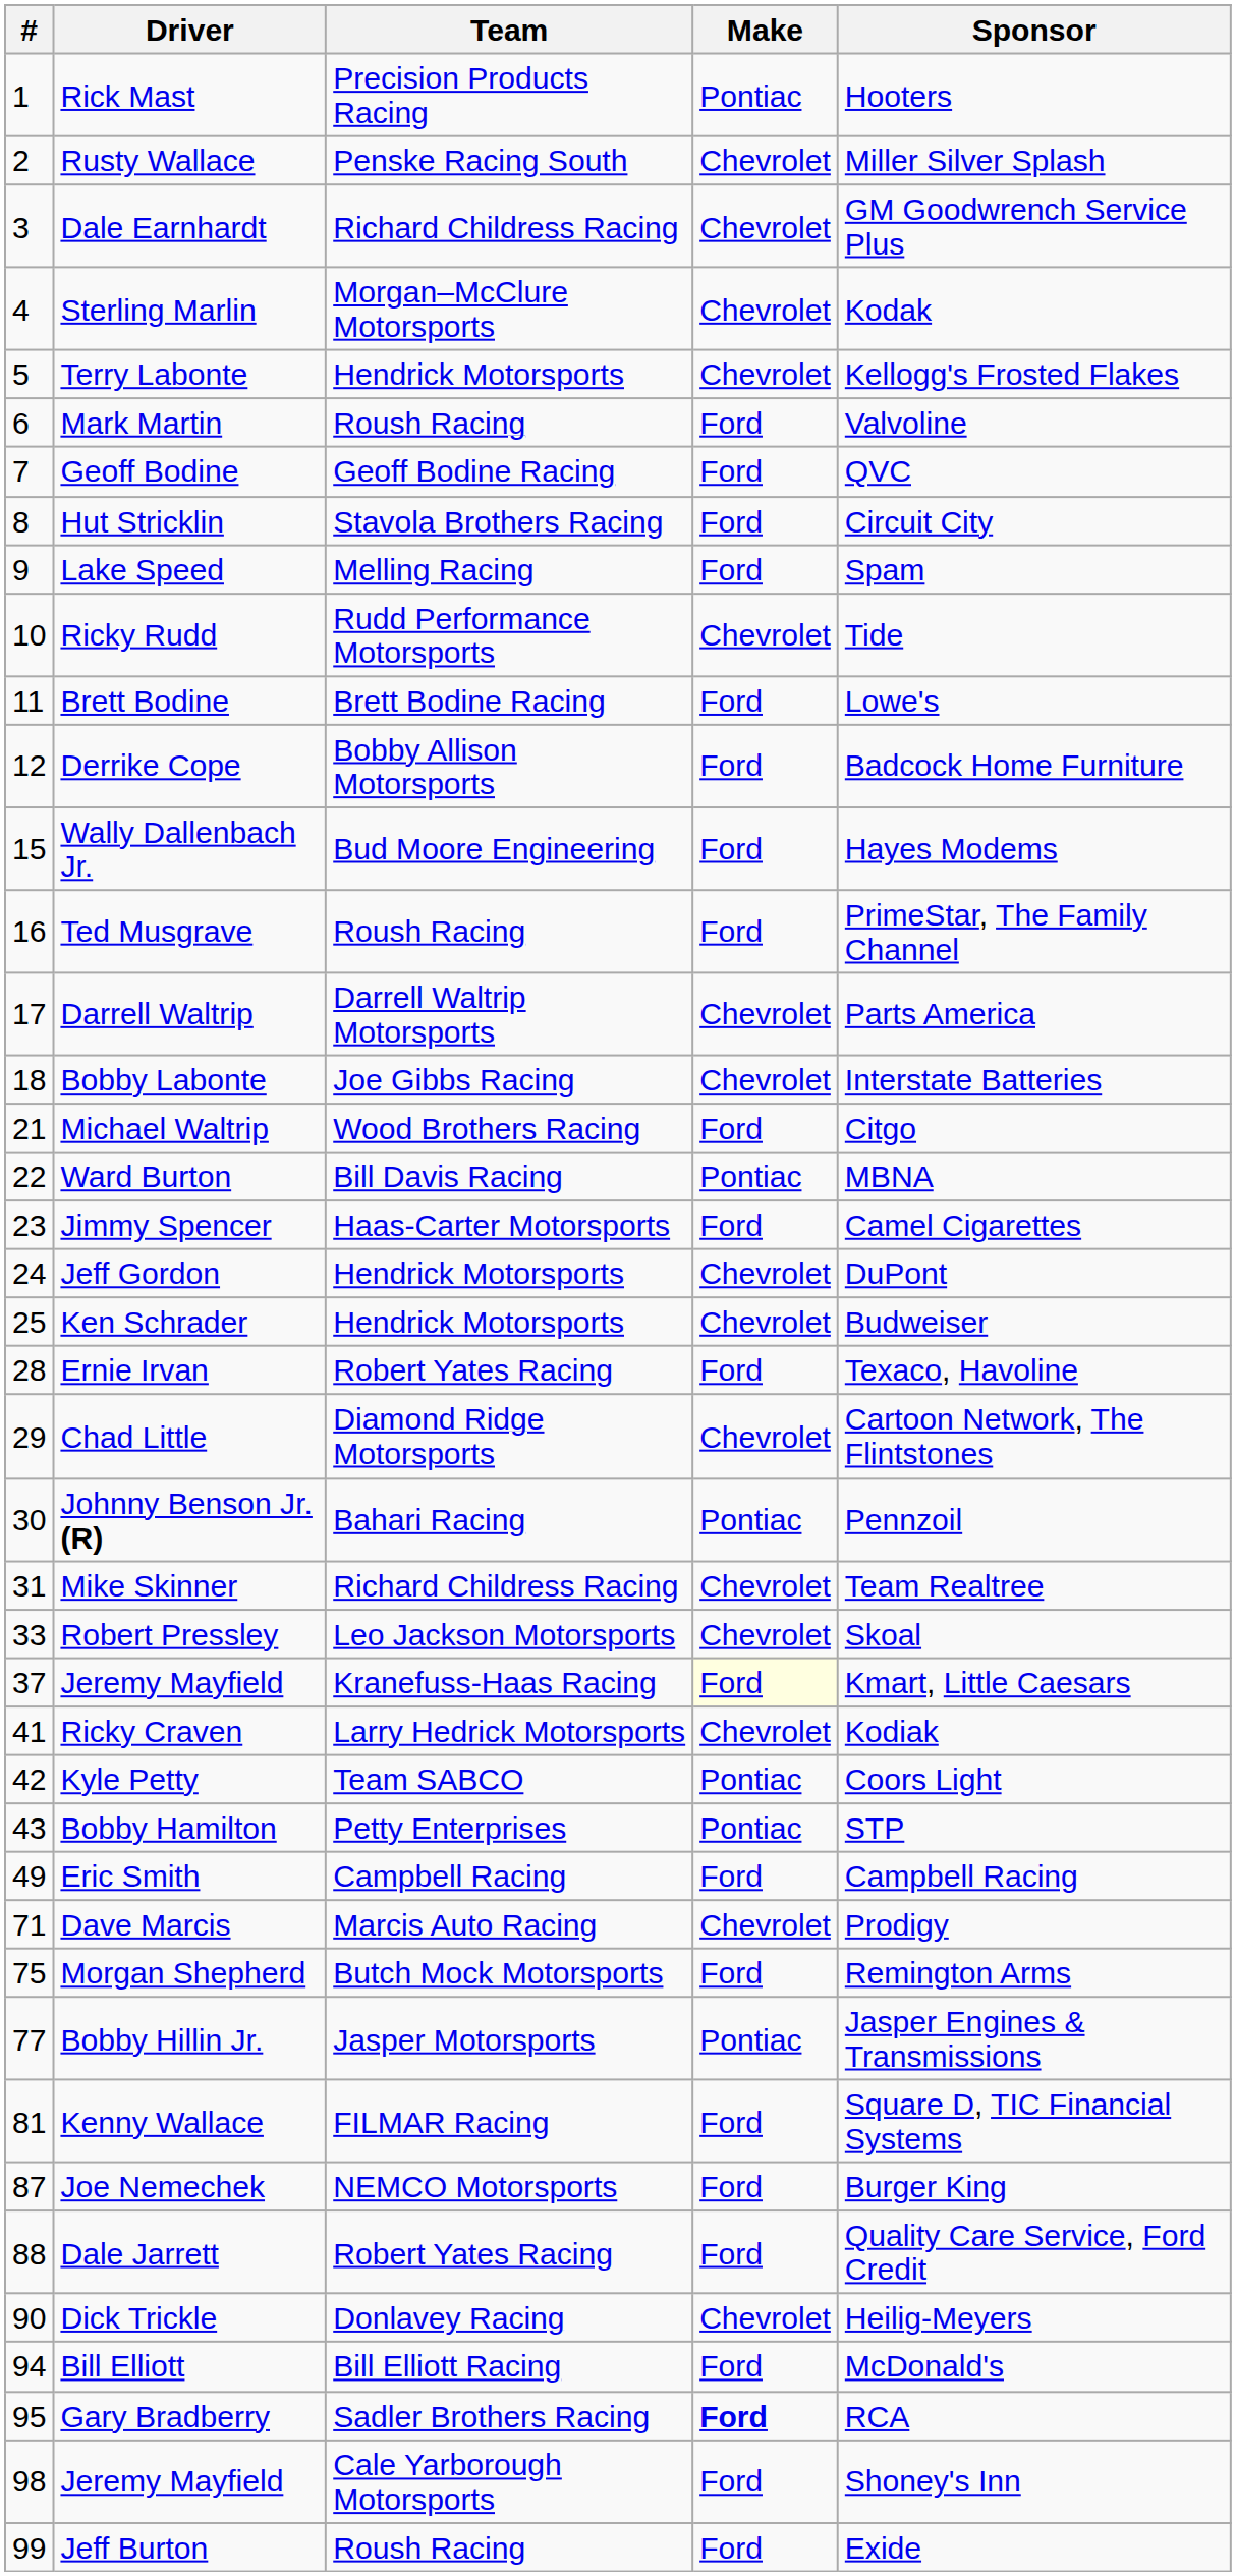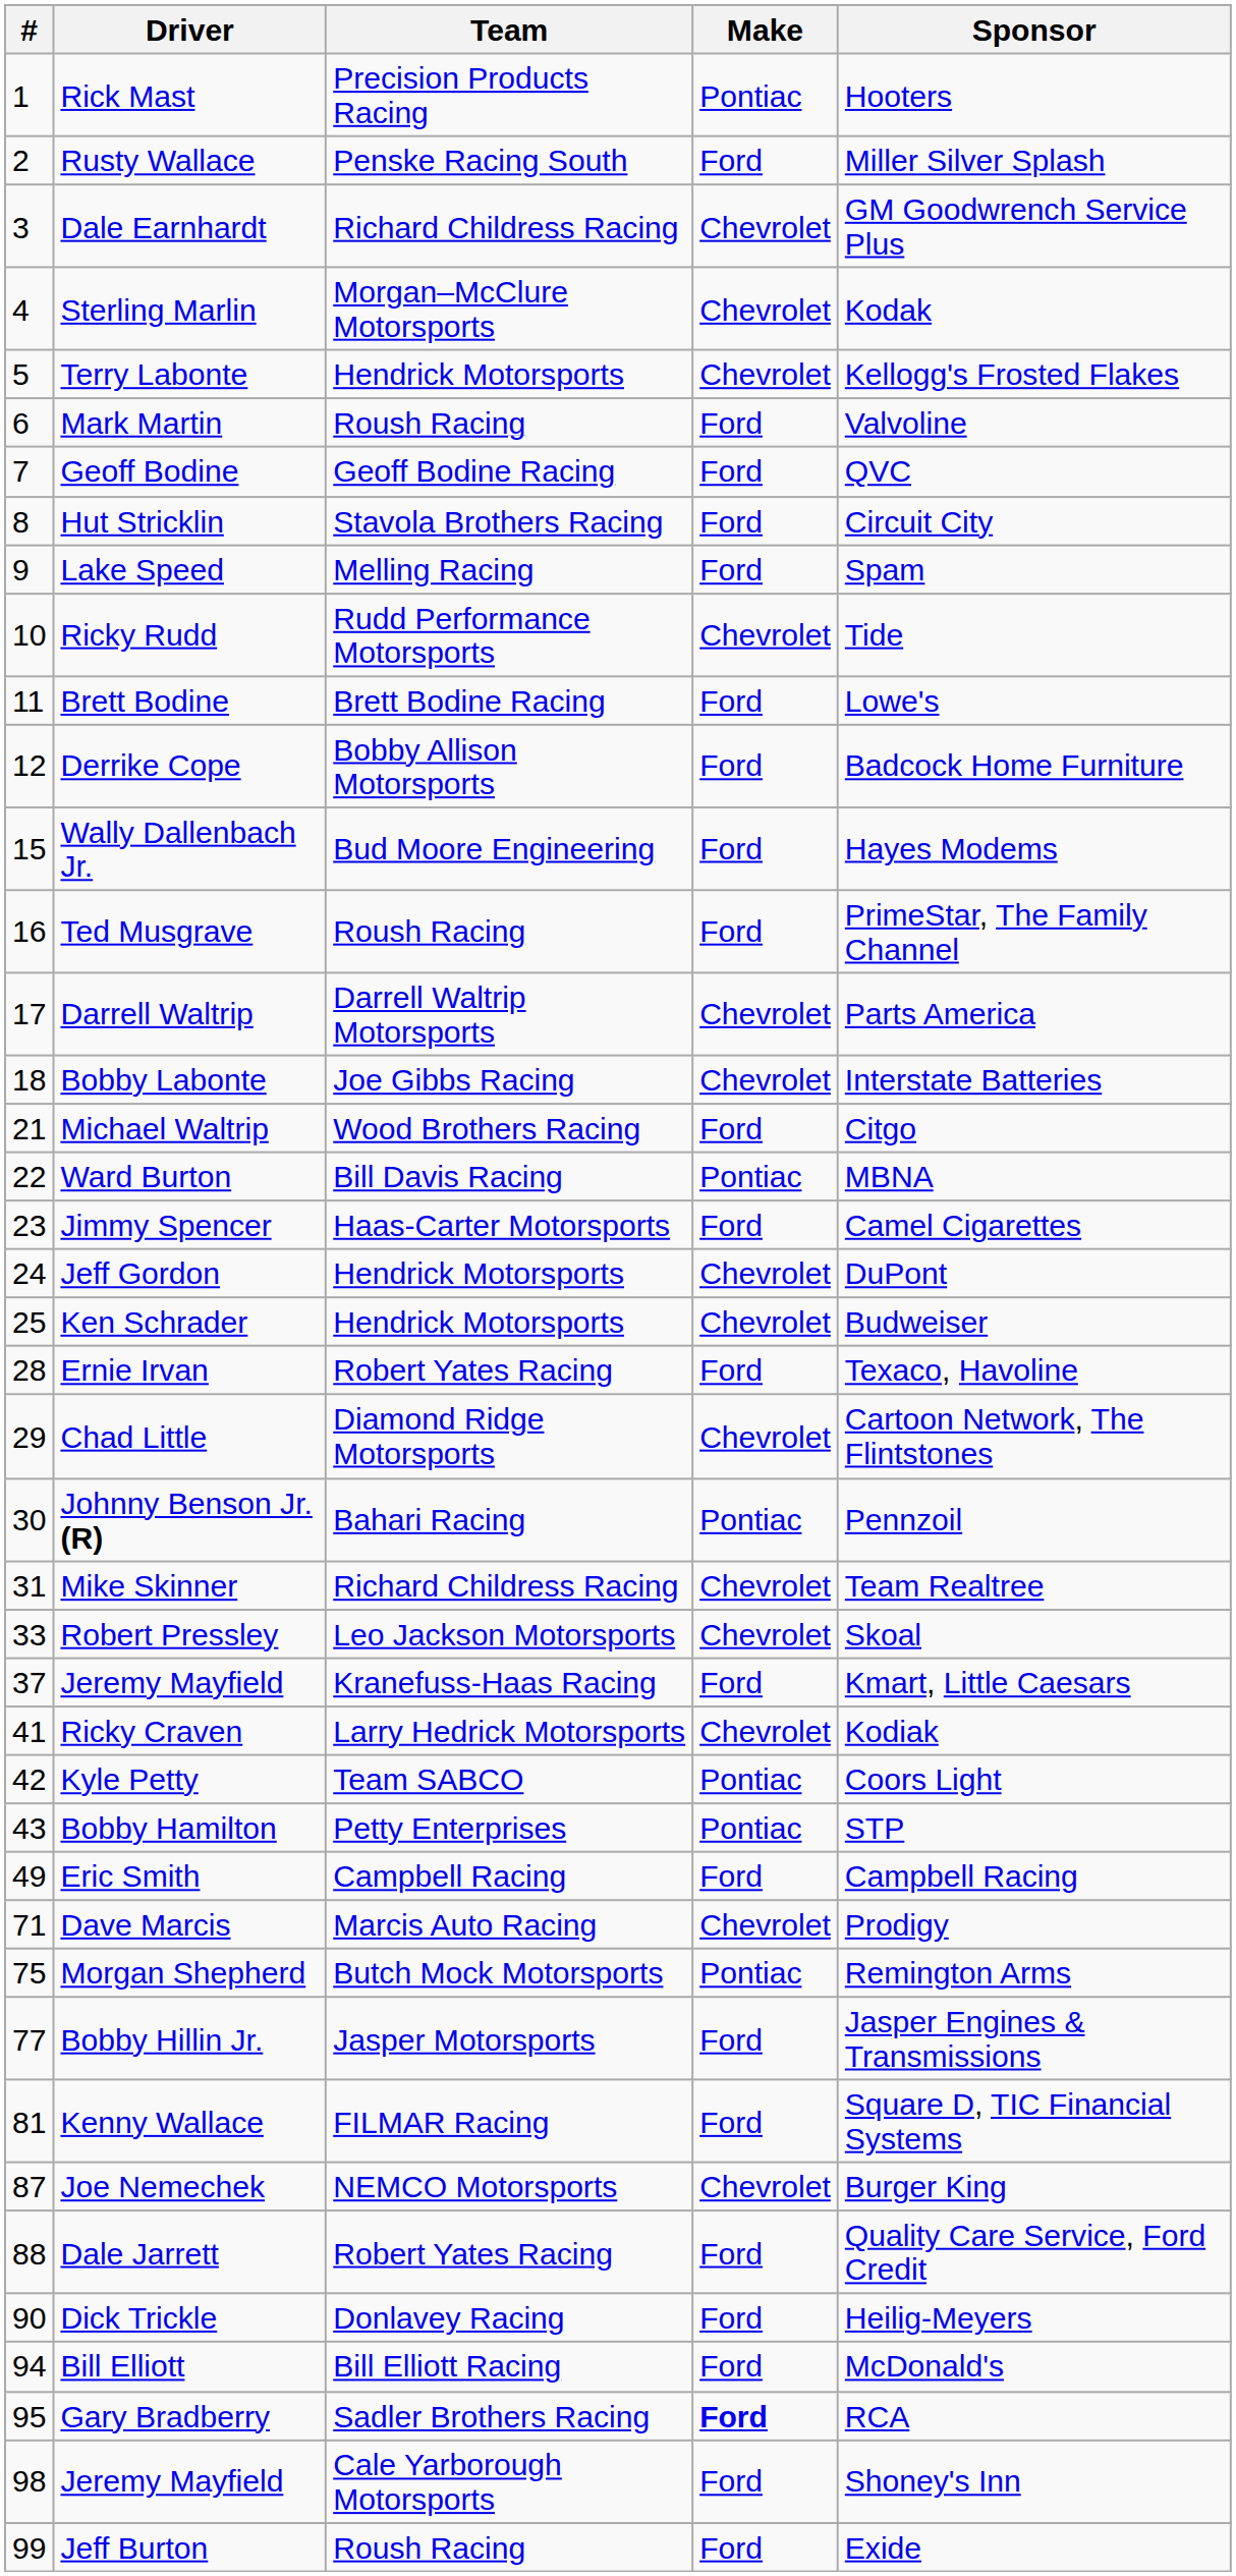Rusty Wallace | Make: Chevrolet -> Ford
37 / Jeremy Mayfield | Make: lightyellow background -> no background
Morgan Shepherd | Make: Ford -> Pontiac
Bobby Hillin Jr. | Make: Pontiac -> Ford
Joe Nemechek | Make: Ford -> Chevrolet
Dick Trickle | Make: Chevrolet -> Ford
